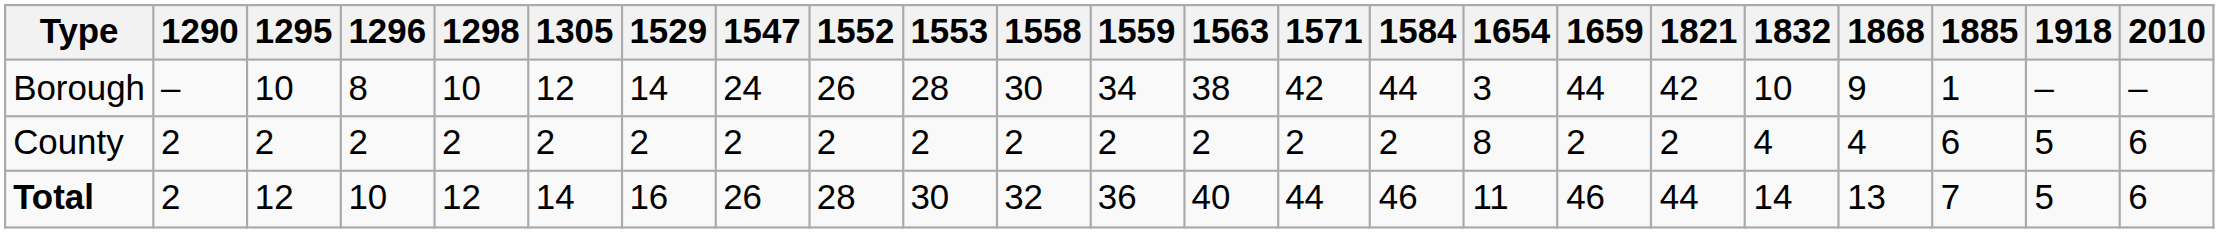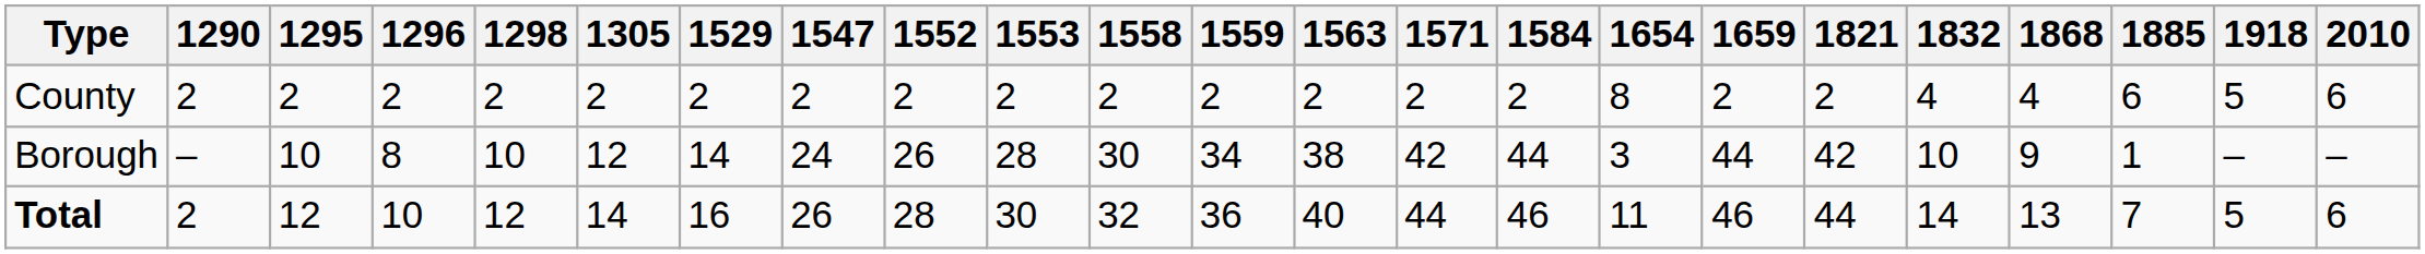rows swapped: Borough <-> County
